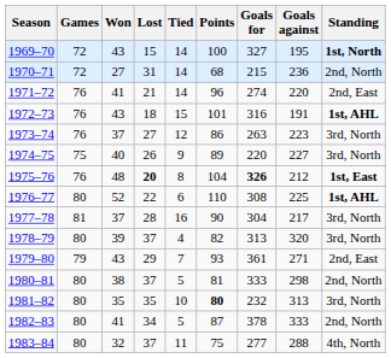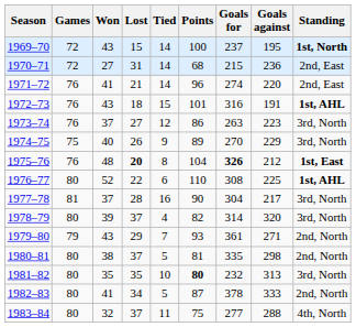1969–70 | Goals for: 327 -> 237
1970–71 | Standing: 2nd, North -> 2nd, East
1974–75 | Goals for: 220 -> 270
1974–75 | Goals against: 227 -> 229
1978–79 | Goals for: 313 -> 314
1979–80 | Standing: 2nd, East -> 2nd, North
1980–81 | Goals for: 333 -> 335
